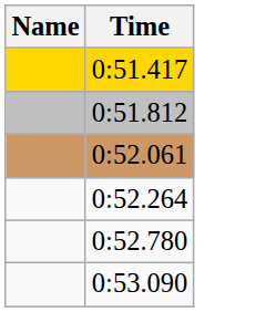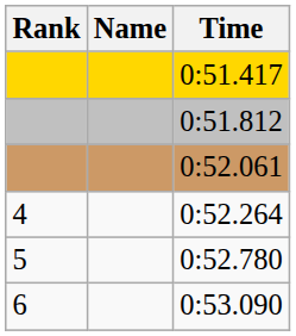+ column: Rank | 4 | 5 | 6
